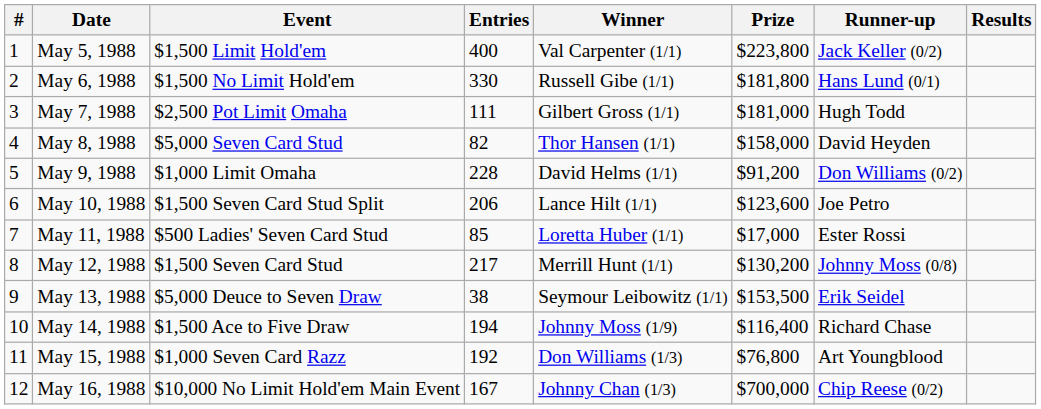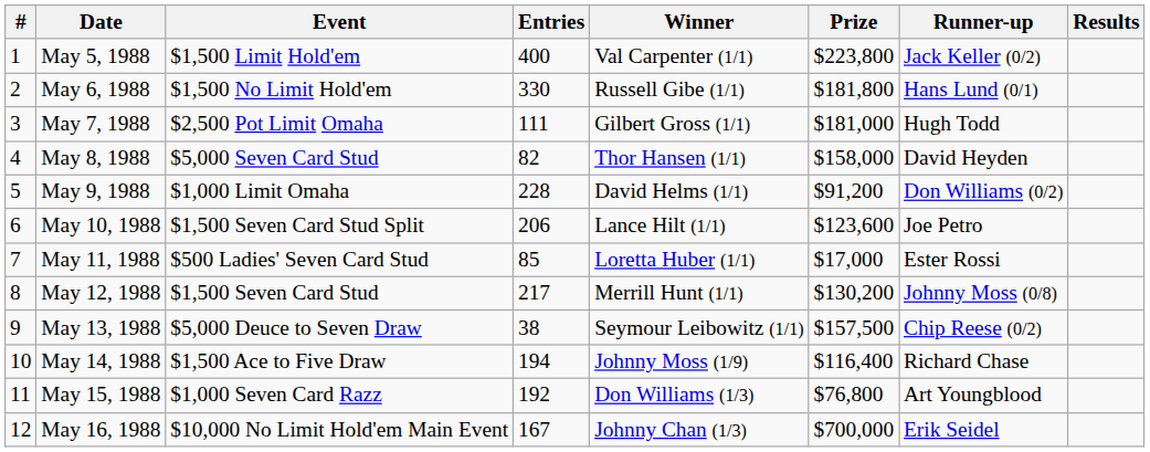May 13, 1988 | Prize: $153,500 -> $157,500
May 13, 1988 | Runner-up: Erik Seidel -> Chip Reese (0/2)
May 16, 1988 | Runner-up: Chip Reese (0/2) -> Erik Seidel
